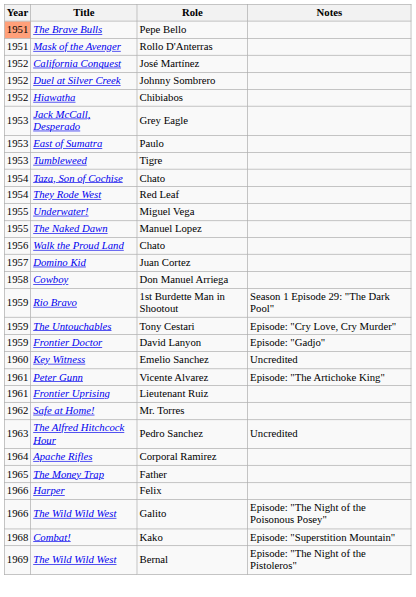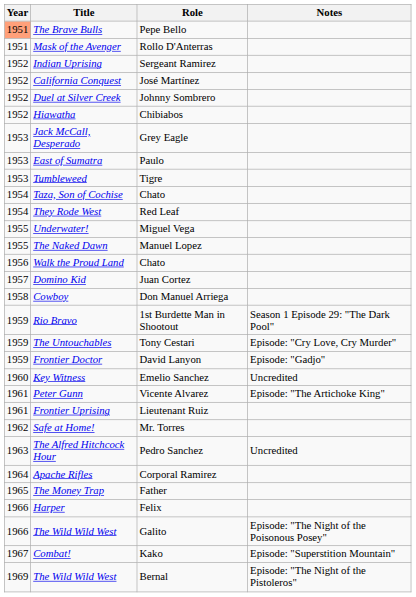+ row: 1952 | Indian Uprising | Sergeant Ramirez
Combat! | Year: 1968 -> 1967
